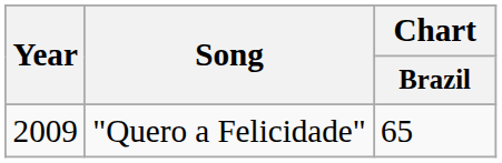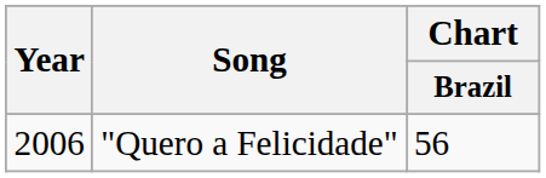"Quero a Felicidade" | Year: 2009 -> 2006
"Quero a Felicidade" | Chart / Brazil: 65 -> 56
